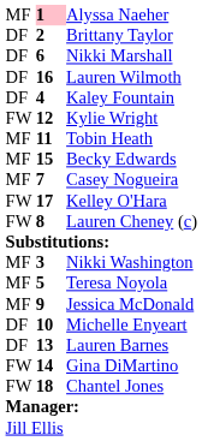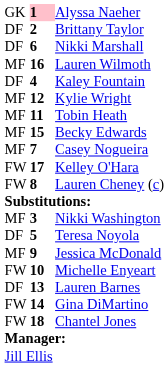Alyssa Naeher | column 1: MF -> GK
Lauren Wilmoth | column 1: DF -> MF
Kylie Wright | column 1: FW -> MF
Teresa Noyola | column 1: MF -> DF
Michelle Enyeart | column 1: DF -> FW
